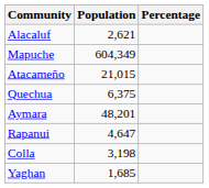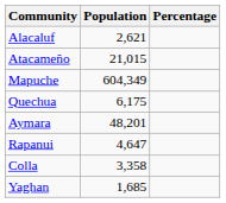rows swapped: Mapuche <-> Atacameño
Quechua | Population: 6,375 -> 6,175
Colla | Population: 3,198 -> 3,358
